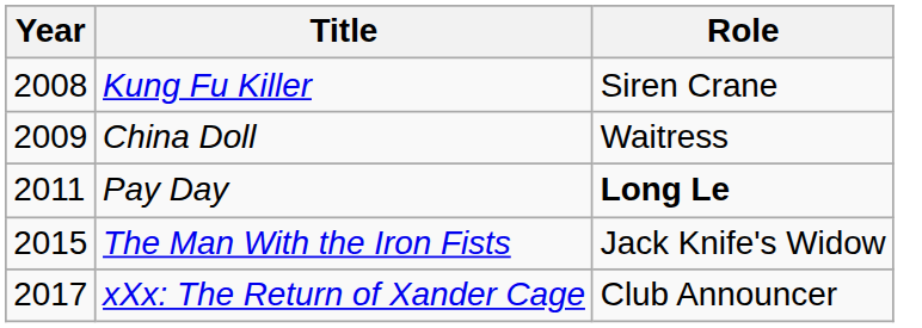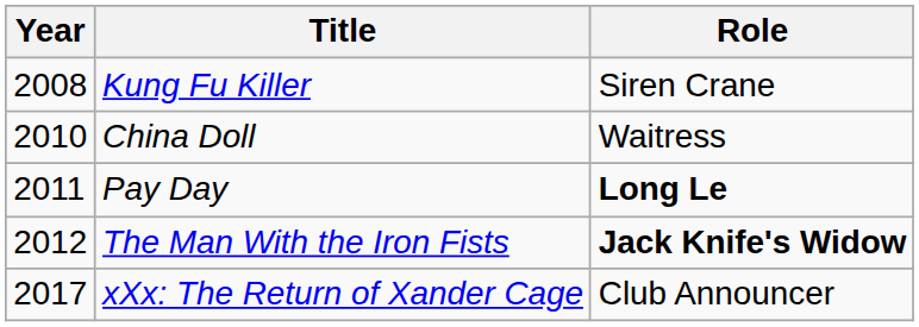China Doll | Year: 2009 -> 2010
The Man With the Iron Fists | Year: 2015 -> 2012
The Man With the Iron Fists | Role: normal -> bold
